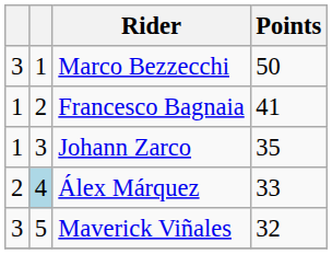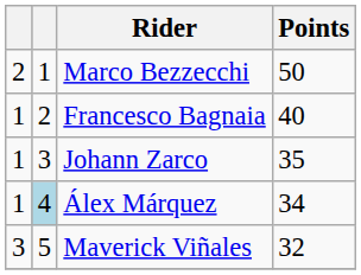Marco Bezzecchi | column 1: 3 -> 2
Francesco Bagnaia | Points: 41 -> 40
Álex Márquez | column 1: 2 -> 1
Álex Márquez | Points: 33 -> 34
